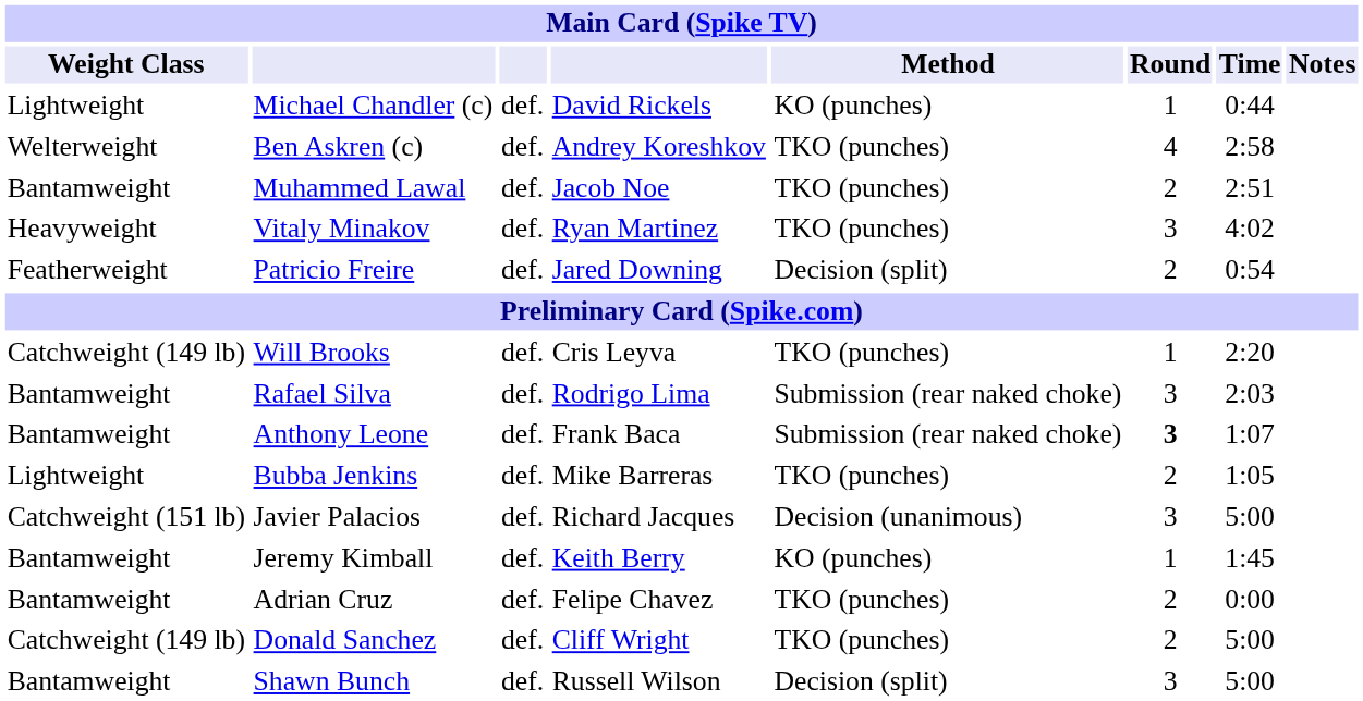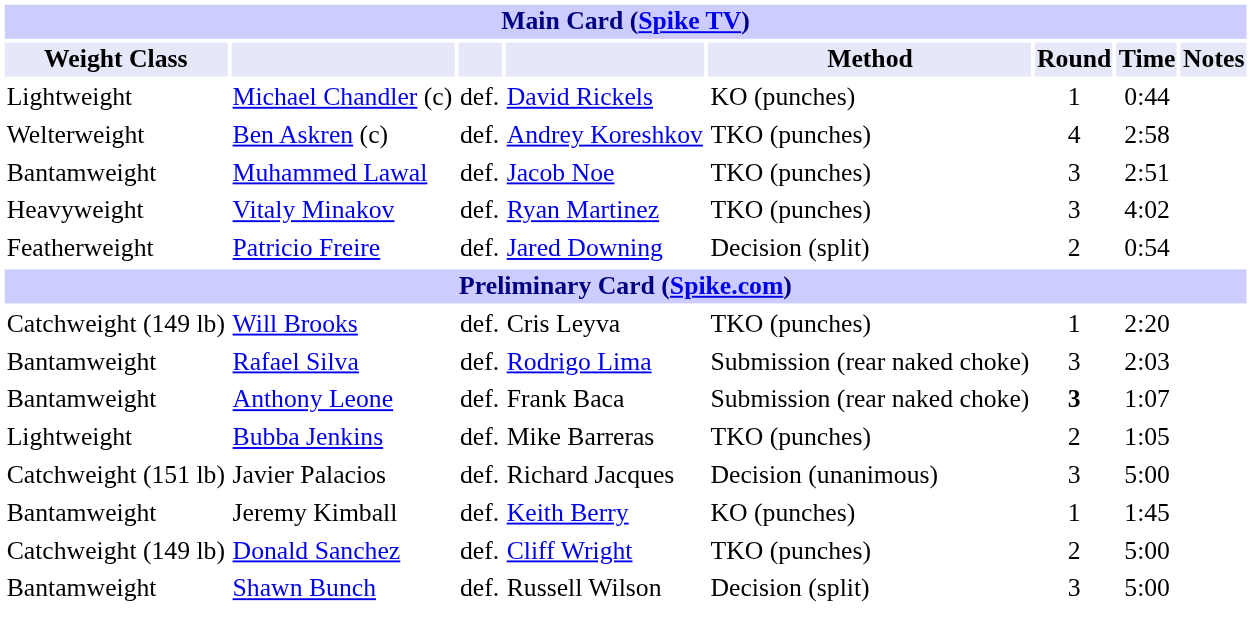Muhammed Lawal | Round: 2 -> 3
- row: Bantamweight | Adrian Cruz | def. | Felipe Chavez | TKO (punches) | 2 | 0:00
